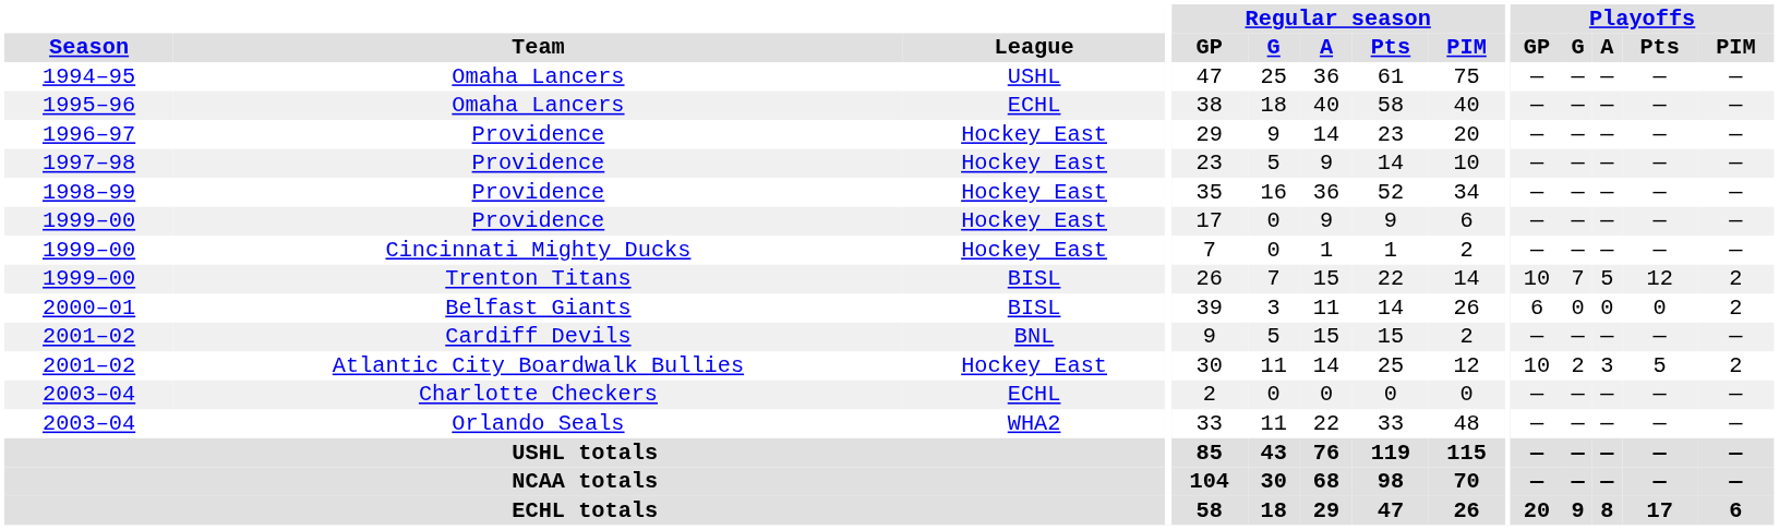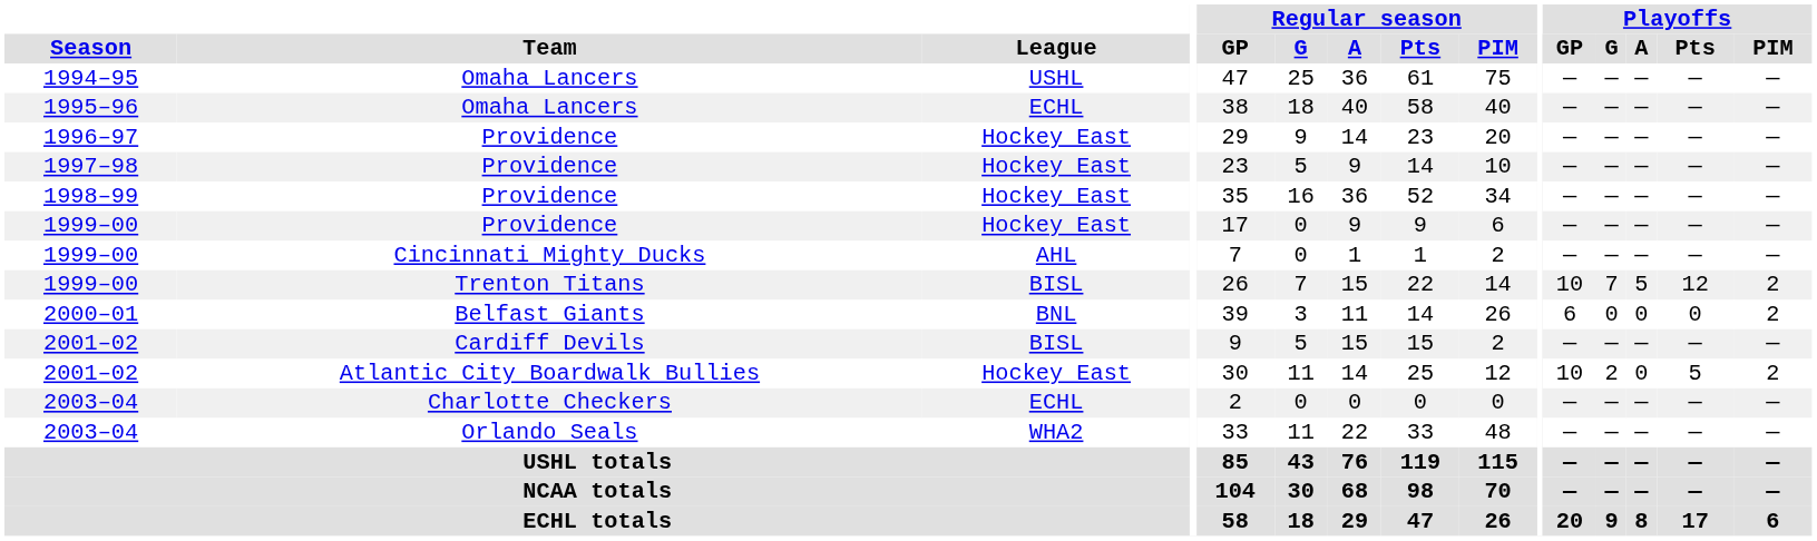1999–00 / Cincinnati Mighty Ducks | League: Hockey East -> AHL
2000–01 | League: BISL -> BNL
2001–02 / Cardiff Devils | League: BNL -> BISL
2001–02 / Atlantic City Boardwalk Bullies | Playoffs / A: 3 -> 0
